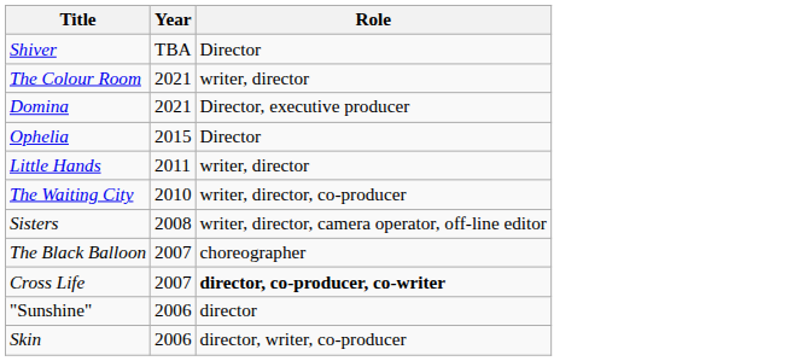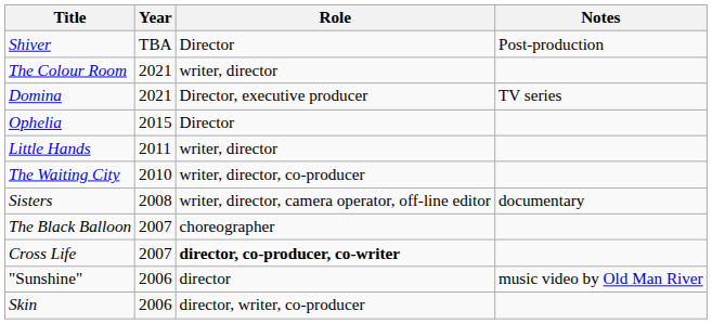+ column: Notes | Post-production | TV series | documentary | music video by Old Man River
